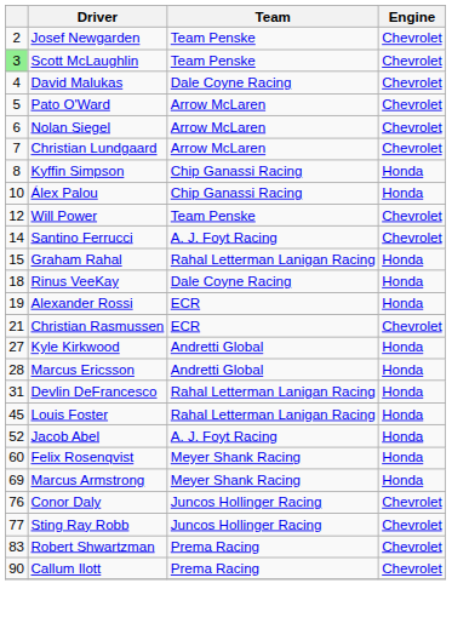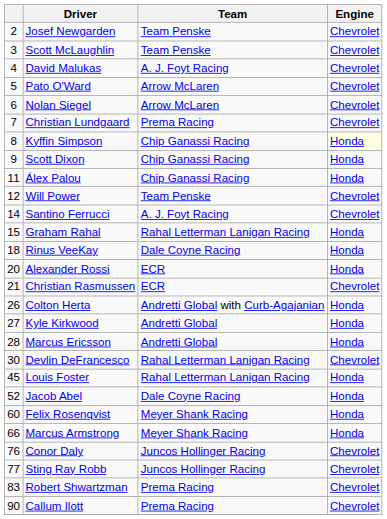Scott McLaughlin | column 1: lightgreen background -> no background
David Malukas | Team: Dale Coyne Racing -> A. J. Foyt Racing
Christian Lundgaard | Team: Arrow McLaren -> Prema Racing
Kyffin Simpson | Engine: no background -> lightyellow background
+ row: 9 | Scott Dixon | Chip Ganassi Racing | Honda
Álex Palou | column 1: 10 -> 11
Alexander Rossi | column 1: 19 -> 20
+ row: 26 | Colton Herta | Andretti Global with Curb-Agajanian | Honda
Devlin DeFrancesco | column 1: 31 -> 30
Devlin DeFrancesco | Engine: Honda -> Chevrolet
Jacob Abel | Team: A. J. Foyt Racing -> Dale Coyne Racing
Marcus Armstrong | column 1: 69 -> 66
